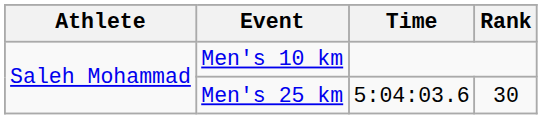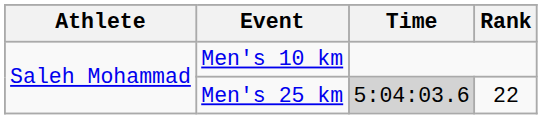Men's 25 km | Time: no background -> lightgrey background
Men's 25 km | Rank: 30 -> 22
